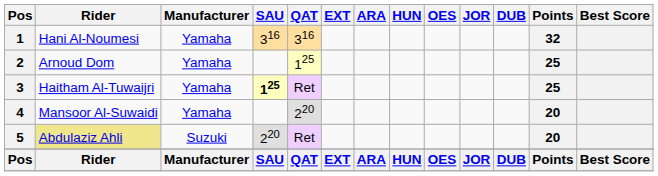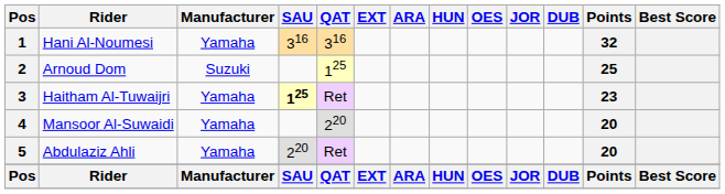2 | Manufacturer: Yamaha -> Suzuki
3 | Points: 25 -> 23
5 | Rider: khaki background -> no background
5 | Manufacturer: Suzuki -> Yamaha
